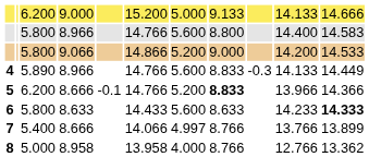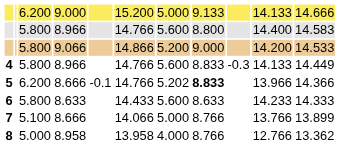4 | column 3: 5.890 -> 5.800
5 | column 7: 5.200 -> 5.202
6 | column 11: bold -> normal
7 | column 3: 5.400 -> 5.100
7 | column 7: 4.997 -> 5.000
